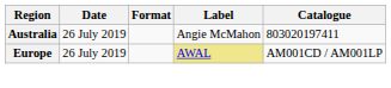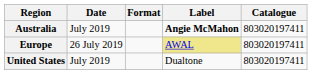Australia | Date: 26 July 2019 -> July 2019
Australia | Label: normal -> bold
Europe | Catalogue: AM001CD / AM001LP -> 803020197411
+ row: United States | July 2019 | Dualtone | 803020197411
